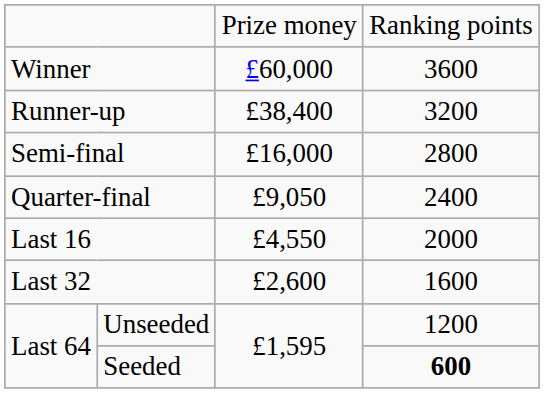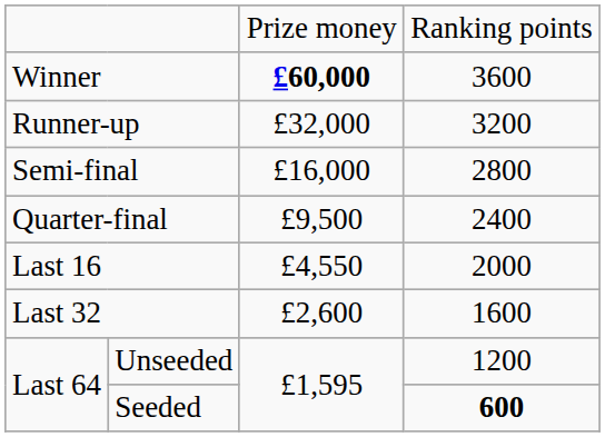Winner | column 3: normal -> bold
Runner-up | column 3: £38,400 -> £32,000
Quarter-final | column 3: £9,050 -> £9,500
